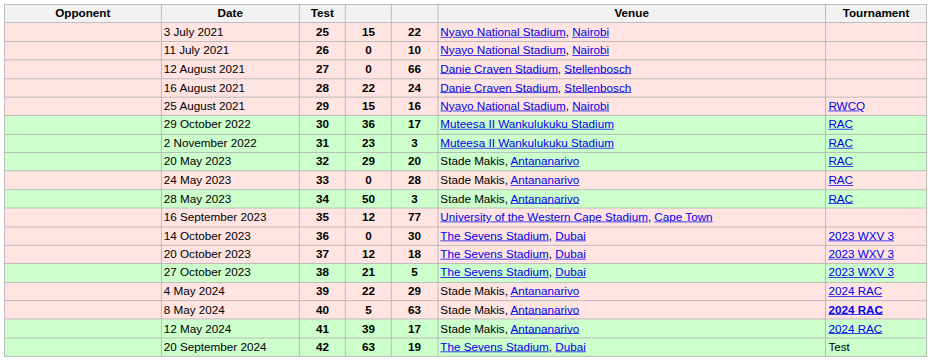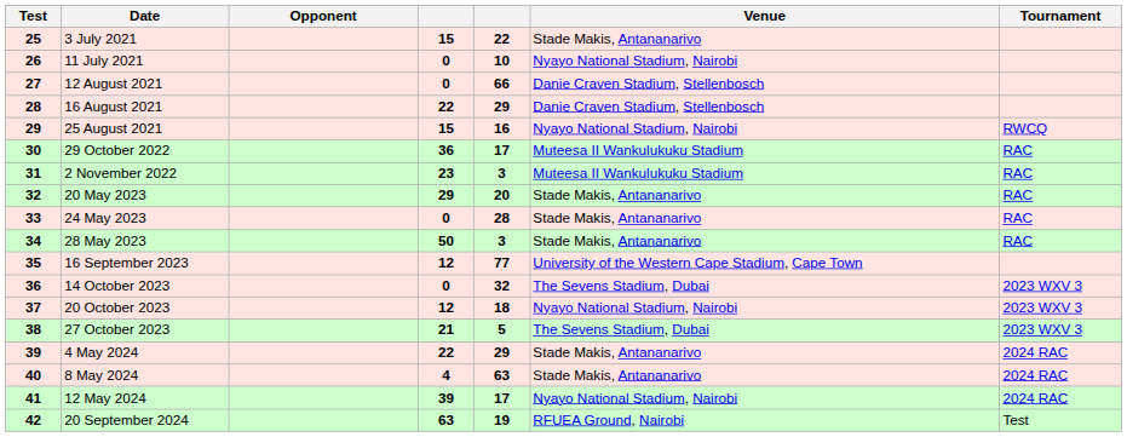columns swapped: Test <-> Opponent
3 July 2021 | Venue: Nyayo National Stadium, Nairobi -> Stade Makis, Antananarivo
16 August 2021 | column 5: 24 -> 29
14 October 2023 | column 5: 30 -> 32
20 October 2023 | Venue: The Sevens Stadium, Dubai -> Nyayo National Stadium, Nairobi
8 May 2024 | column 4: 5 -> 4
8 May 2024 | Tournament: bold -> normal
12 May 2024 | Venue: Stade Makis, Antananarivo -> Nyayo National Stadium, Nairobi
20 September 2024 | Venue: The Sevens Stadium, Dubai -> RFUEA Ground, Nairobi
